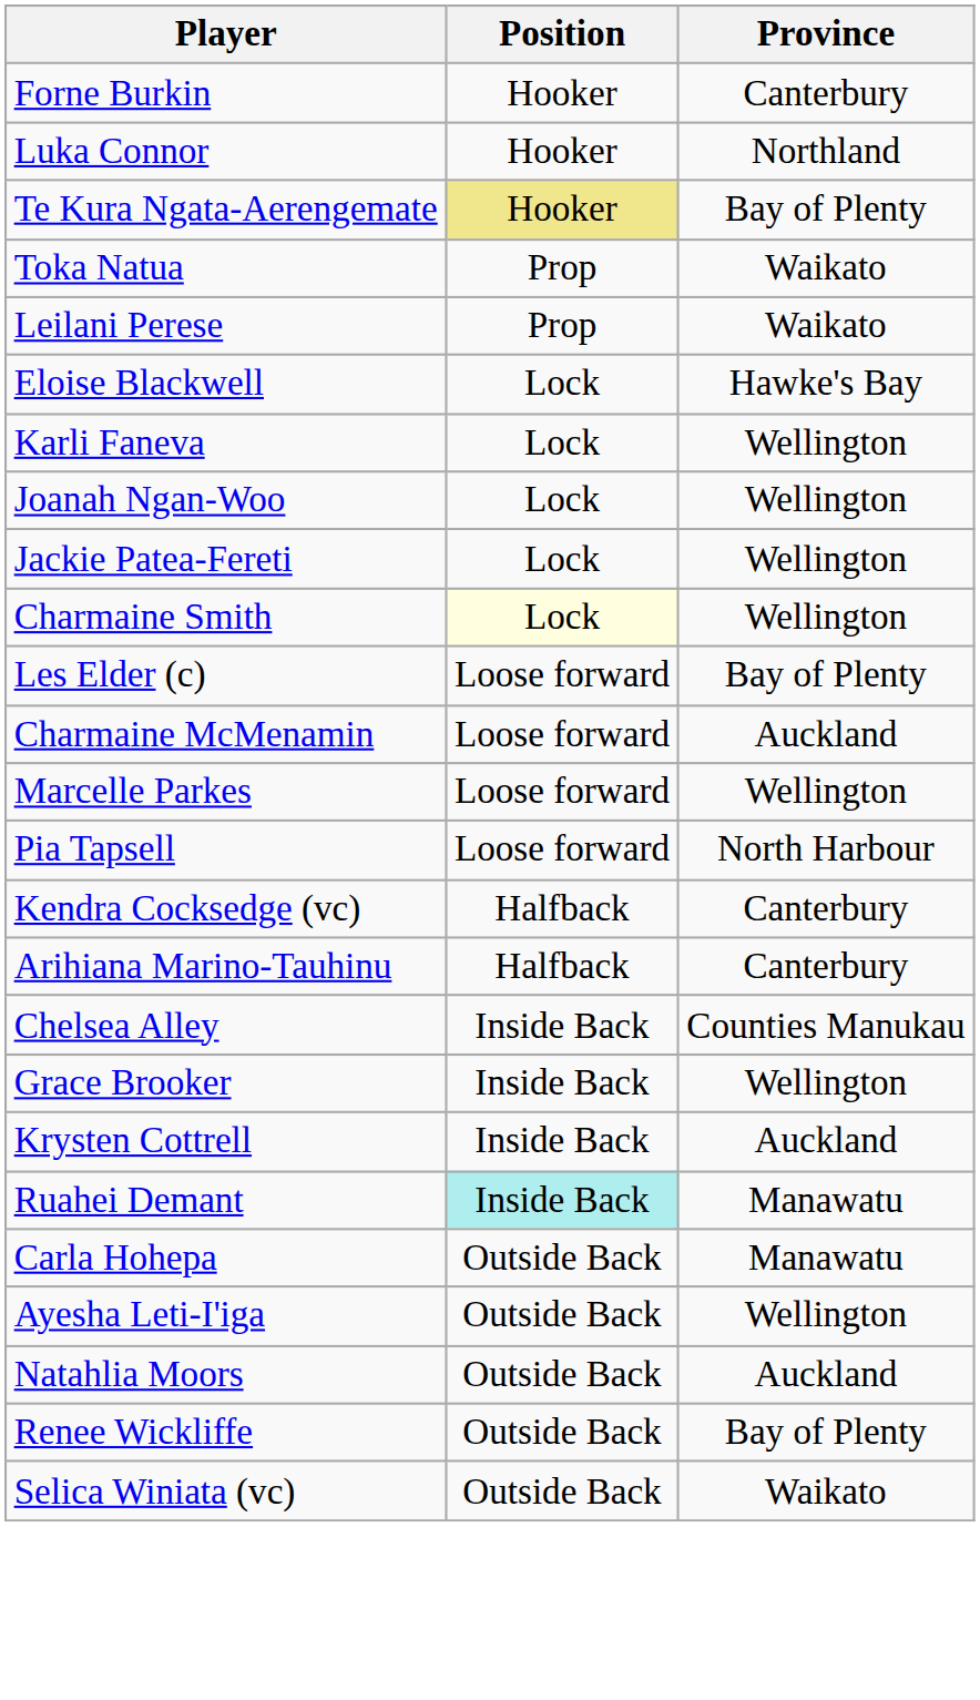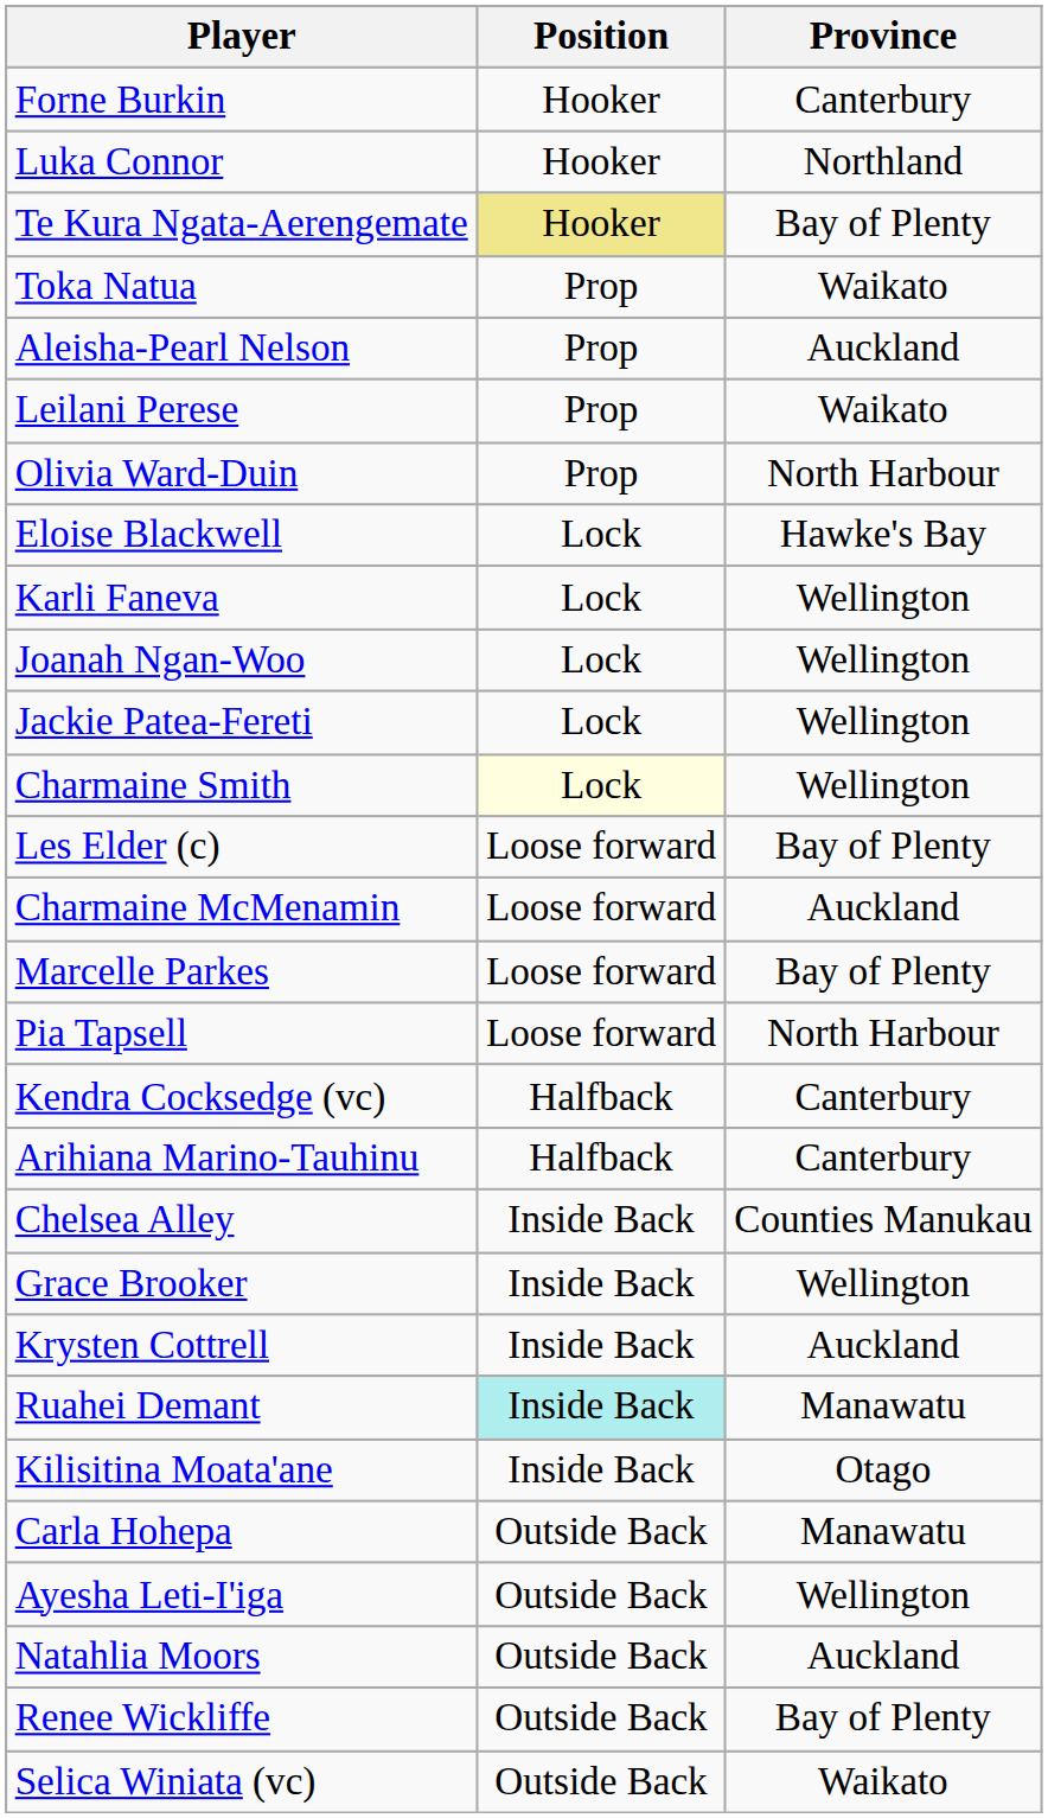+ row: Aleisha-Pearl Nelson | Prop | Auckland
+ row: Olivia Ward-Duin | Prop | North Harbour
Marcelle Parkes | Province: Wellington -> Bay of Plenty
+ row: Kilisitina Moata'ane | Inside Back | Otago
